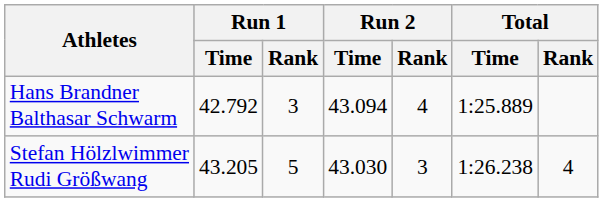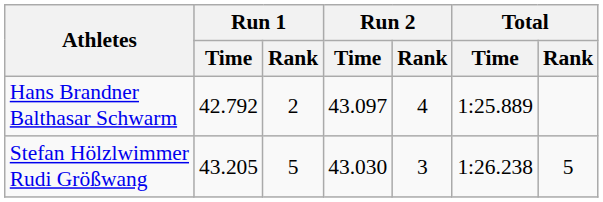Hans Brandner Balthasar Schwarm | Run 1 / Rank: 3 -> 2
Hans Brandner Balthasar Schwarm | Run 2 / Time: 43.094 -> 43.097
Stefan Hölzlwimmer Rudi Größwang | Total / Rank: 4 -> 5
